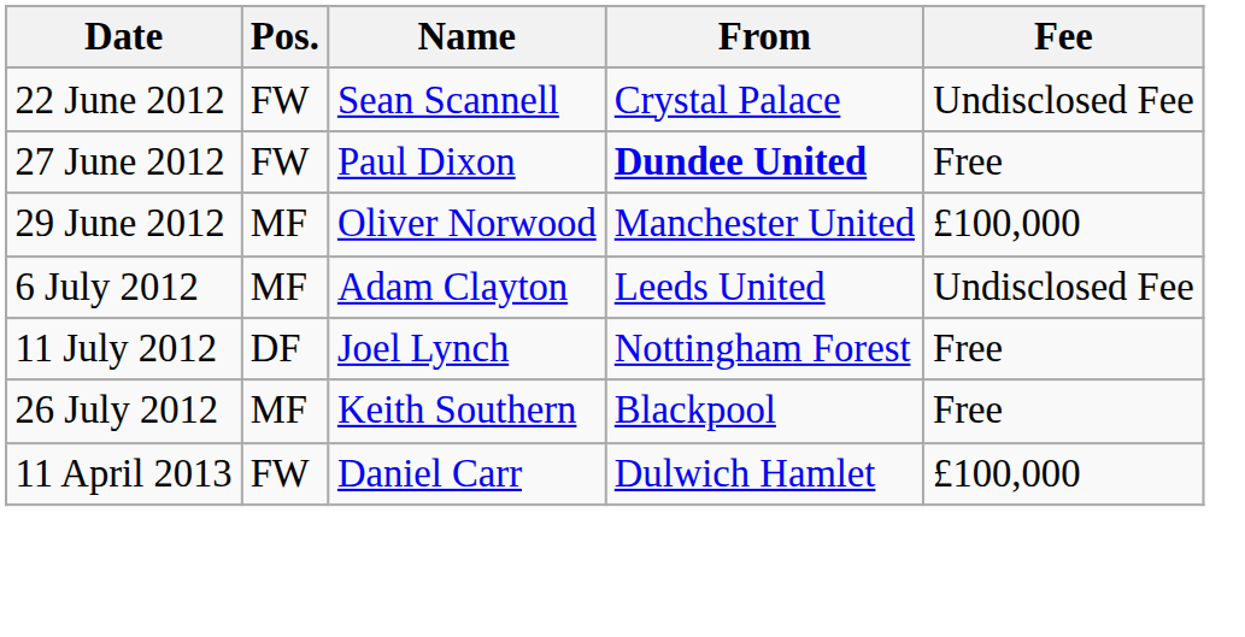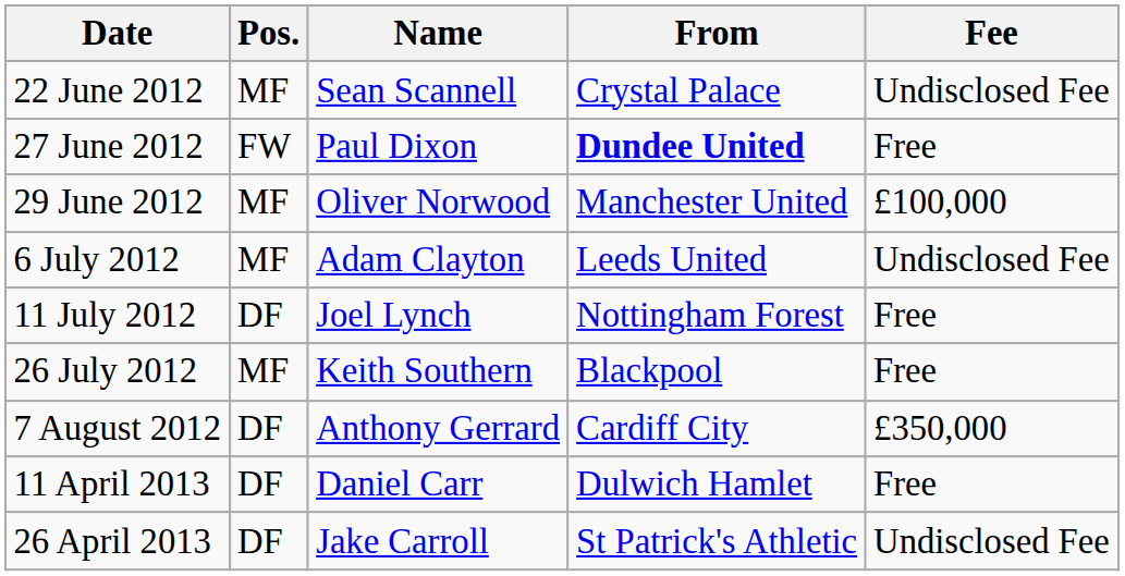22 June 2012 | Pos.: FW -> MF
+ row: 7 August 2012 | DF | Anthony Gerrard | Cardiff City | £350,000
11 April 2013 | Pos.: FW -> DF
11 April 2013 | Fee: £100,000 -> Free
+ row: 26 April 2013 | DF | Jake Carroll | St Patrick's Athletic | Undisclosed Fee
